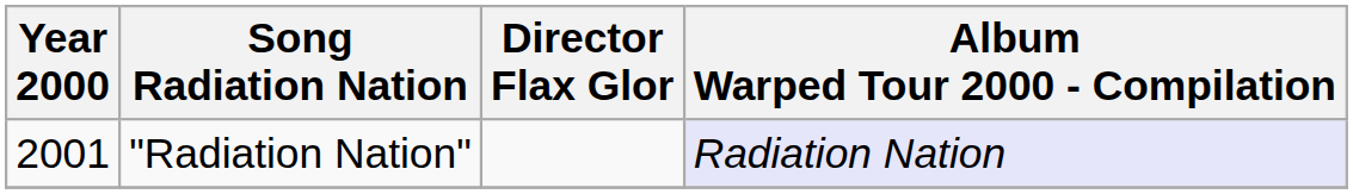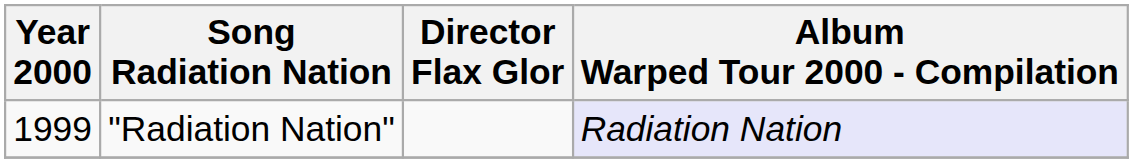"Radiation Nation" | Year 2000: 2001 -> 1999
